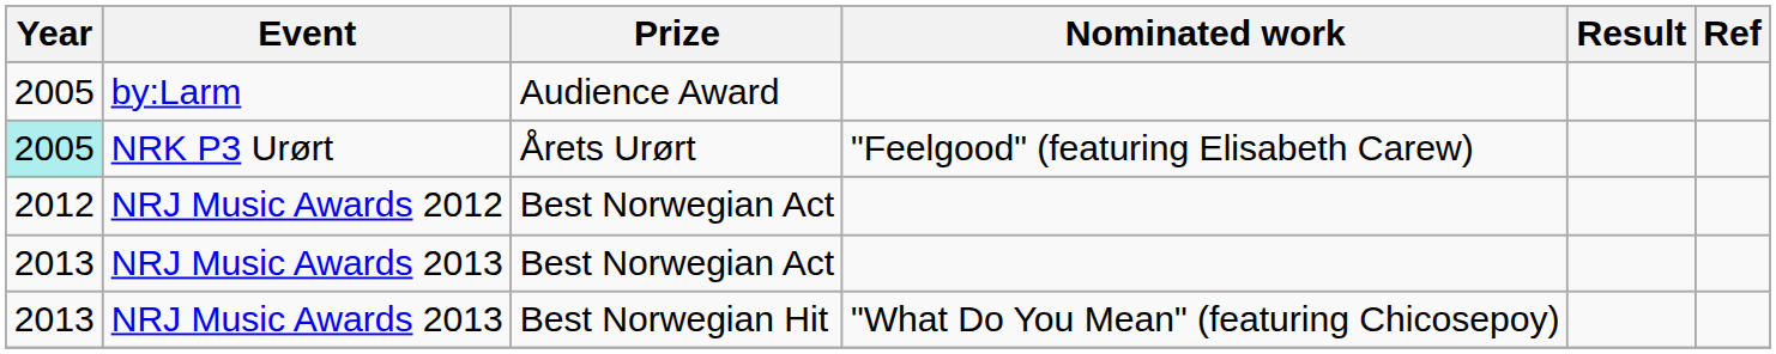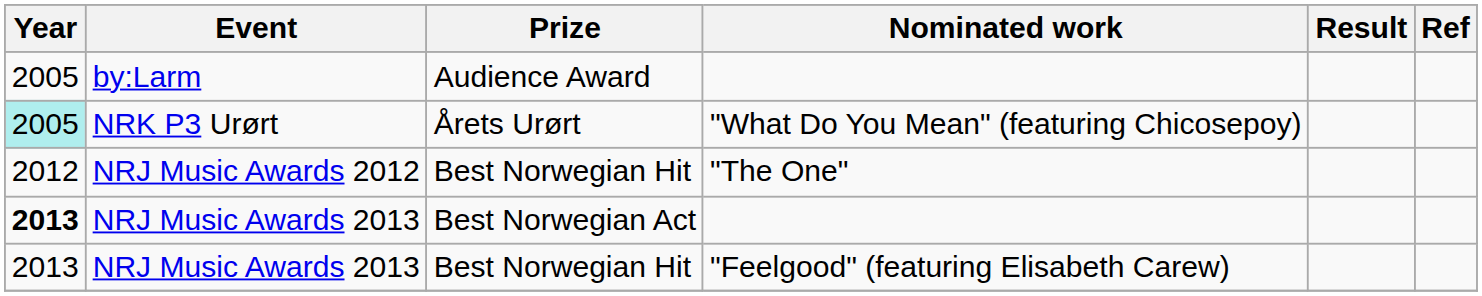NRK P3 Urørt | Nominated work: "Feelgood" (featuring Elisabeth Carew) -> "What Do You Mean" (featuring Chicosepoy)
- row: 2012 | NRJ Music Awards 2012 | Best Norwegian Act
+ row: 2012 | NRJ Music Awards 2012 | Best Norwegian Hit | "The One"
NRJ Music Awards 2013 / Best Norwegian Act | Year: normal -> bold
NRJ Music Awards 2013 / Best Norwegian Hit | Nominated work: "What Do You Mean" (featuring Chicosepoy) -> "Feelgood" (featuring Elisabeth Carew)
